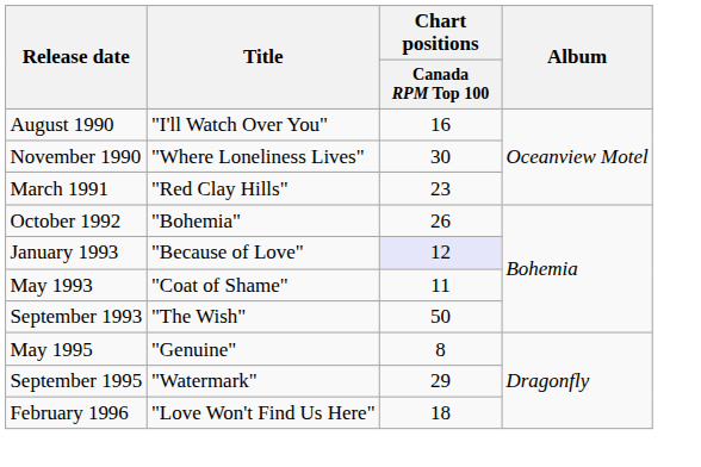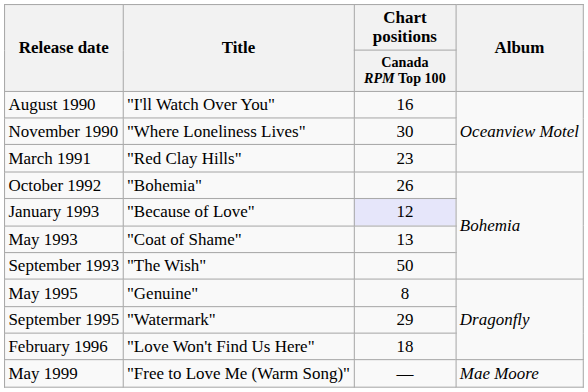May 1993 | Chart positions / Canada RPM Top 100: 11 -> 13
+ row: May 1999 | "Free to Love Me (Warm Song)" | — | Mae Moore
